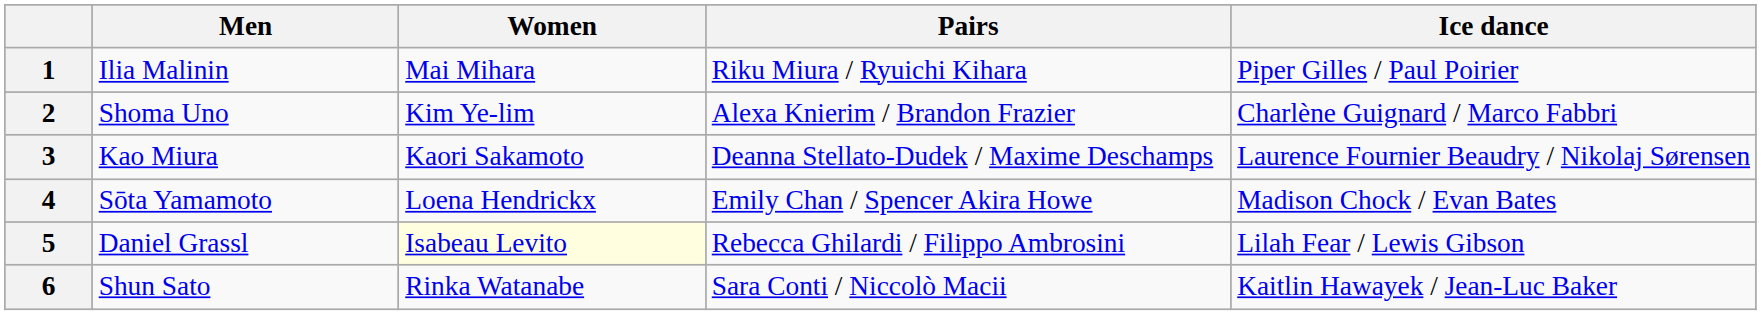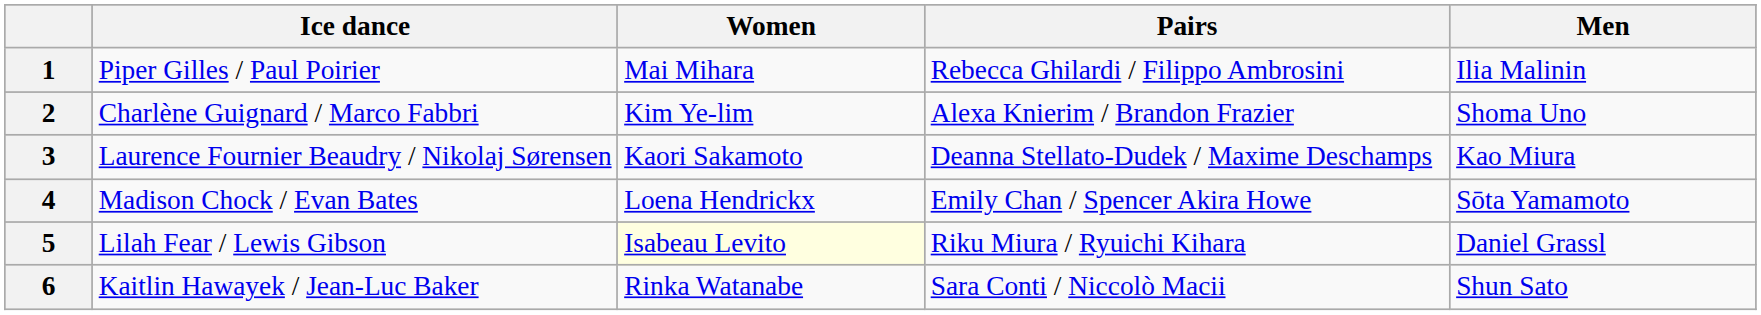columns swapped: Men <-> Ice dance
1 | Pairs: Riku Miura / Ryuichi Kihara -> Rebecca Ghilardi / Filippo Ambrosini
5 | Pairs: Rebecca Ghilardi / Filippo Ambrosini -> Riku Miura / Ryuichi Kihara
